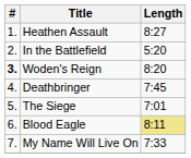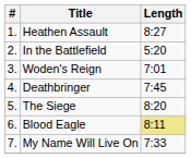Woden's Reign | #: bold -> normal
Woden's Reign | Length: 8:20 -> 7:01
The Siege | Length: 7:01 -> 8:20
